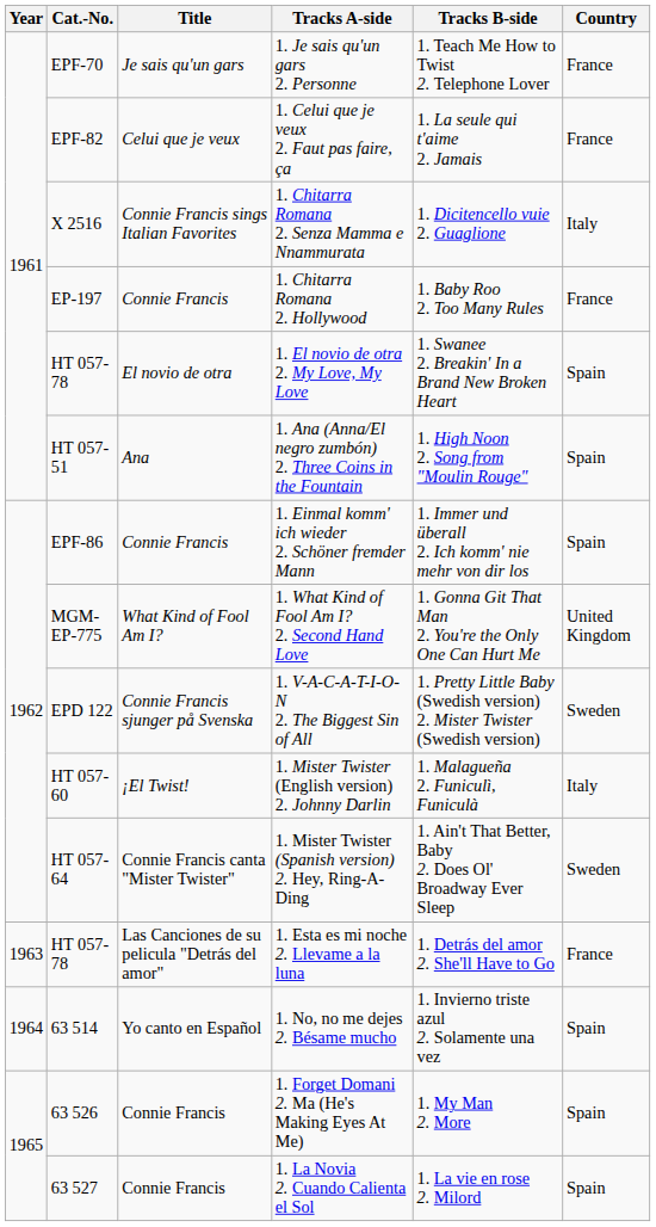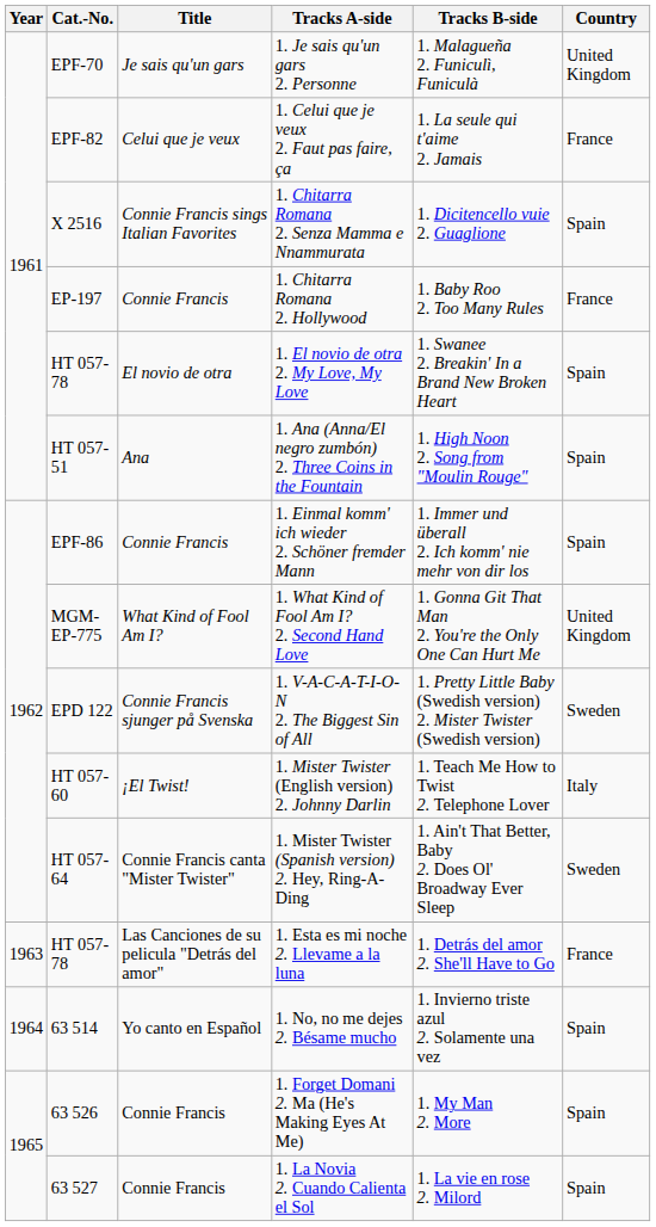1. Je sais qu'un gars 2. Personne | Tracks B-side: 1. Teach Me How to Twist 2. Telephone Lover -> 1. Malagueña 2. Funiculì, Funiculà
1. Je sais qu'un gars 2. Personne | Country: France -> United Kingdom
1. Chitarra Romana 2. Senza Mamma e Nnammurata | Country: Italy -> Spain
1. Mister Twister (English version) 2. Johnny Darlin | Tracks B-side: 1. Malagueña 2. Funiculì, Funiculà -> 1. Teach Me How to Twist 2. Telephone Lover
